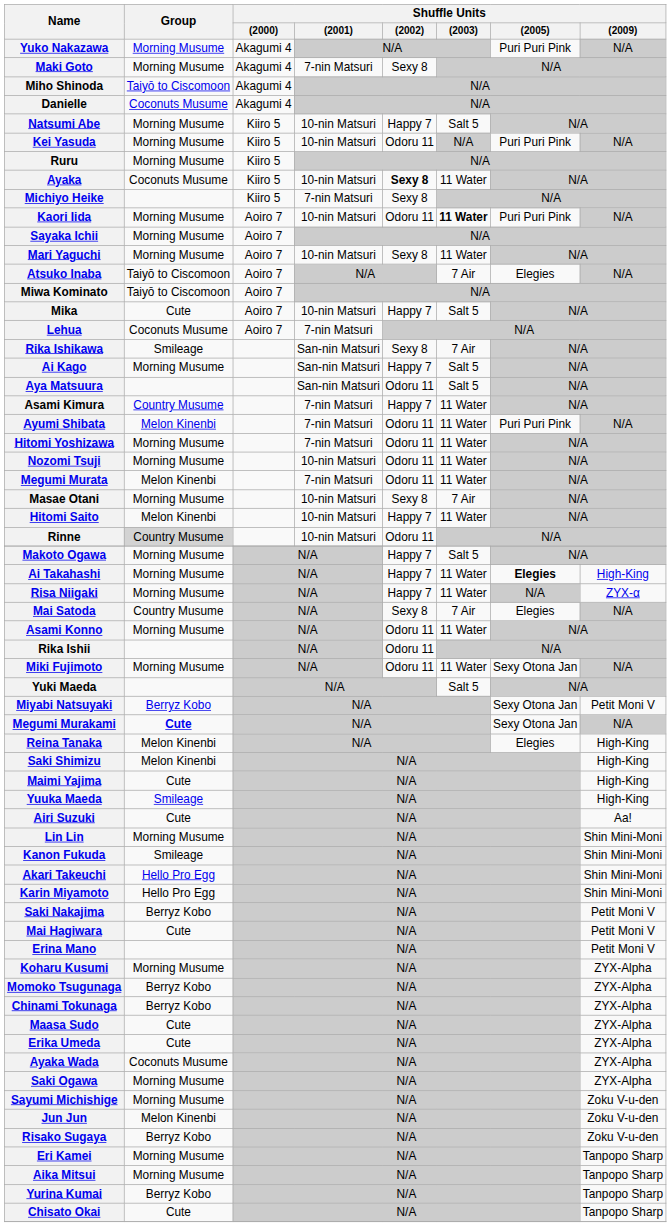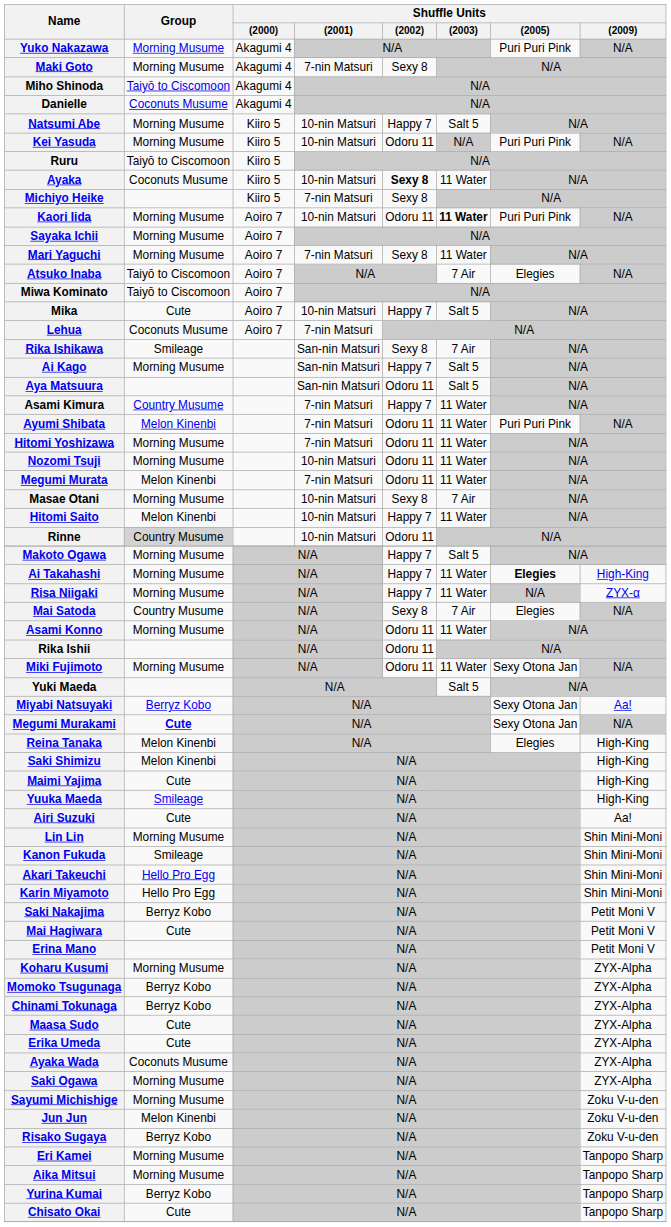Ruru | Group: Morning Musume -> Taiyō to Ciscomoon
Mari Yaguchi | Shuffle Units / (2001): 10-nin Matsuri -> 7-nin Matsuri
Miyabi Natsuyaki | Shuffle Units / (2009): Petit Moni V -> Aa!
